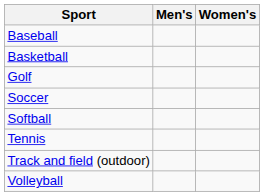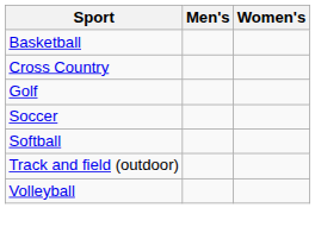- row: Baseball
+ row: Cross Country
- row: Tennis
